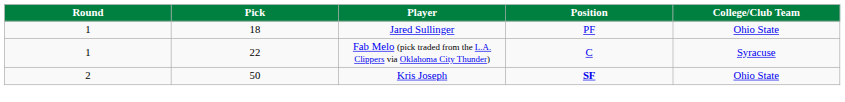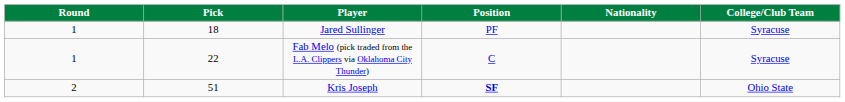+ column: Nationality
Jared Sullinger | College/Club Team: Ohio State -> Syracuse
Kris Joseph | Pick: 50 -> 51
